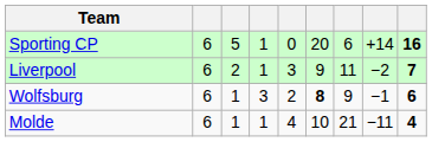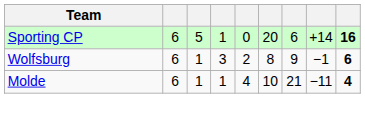- row: Liverpool | 6 | 2 | 1 | 3 | 9 | 11 | −2 | 7
Wolfsburg | column 6: bold -> normal
